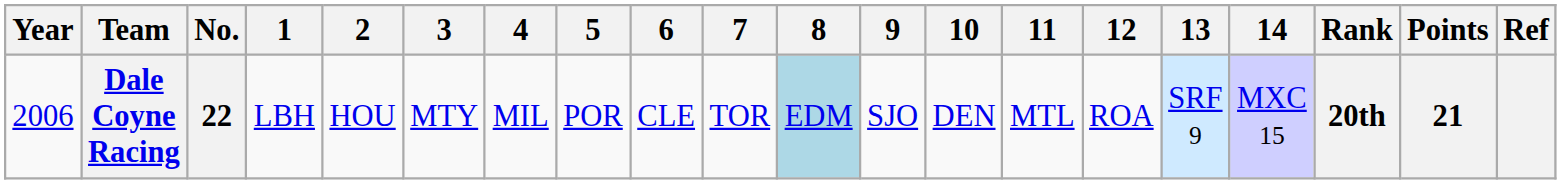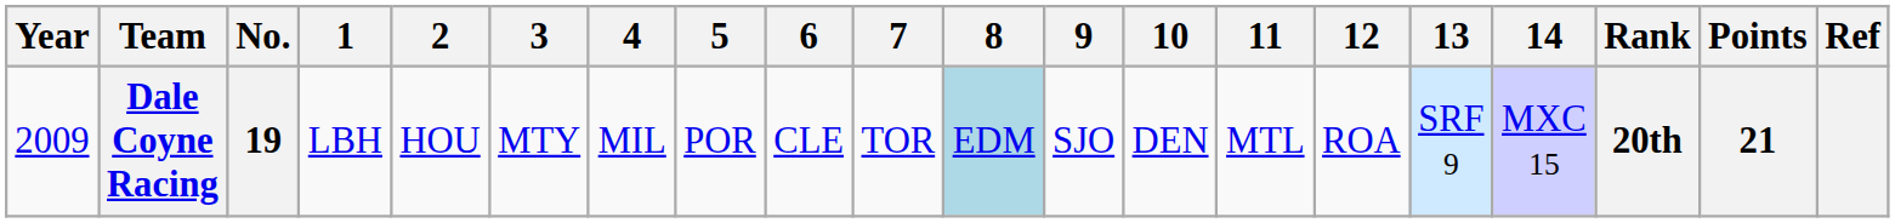Dale Coyne Racing | Year: 2006 -> 2009
Dale Coyne Racing | No.: 22 -> 19
